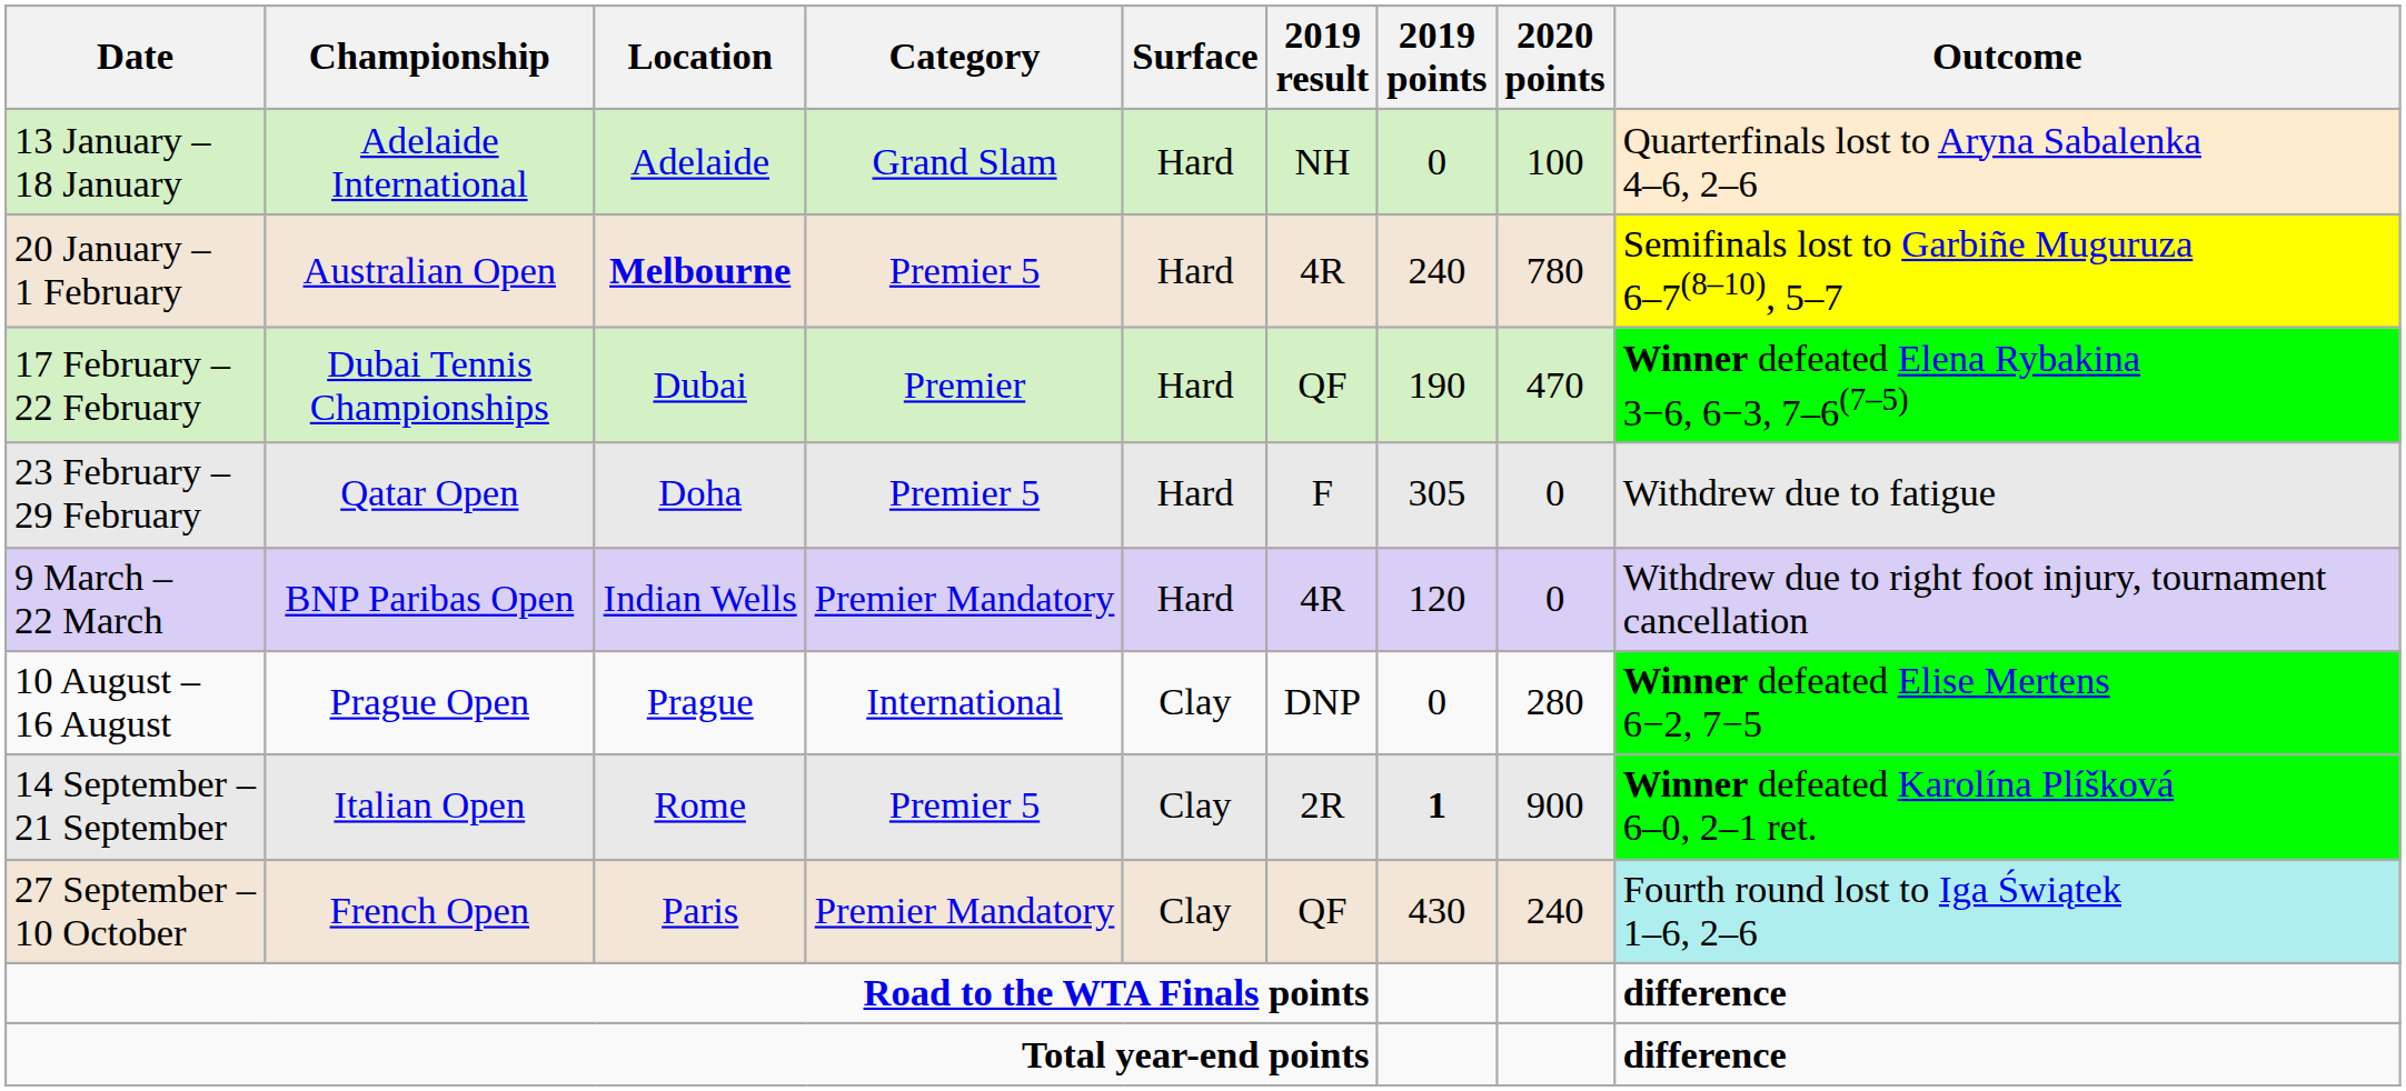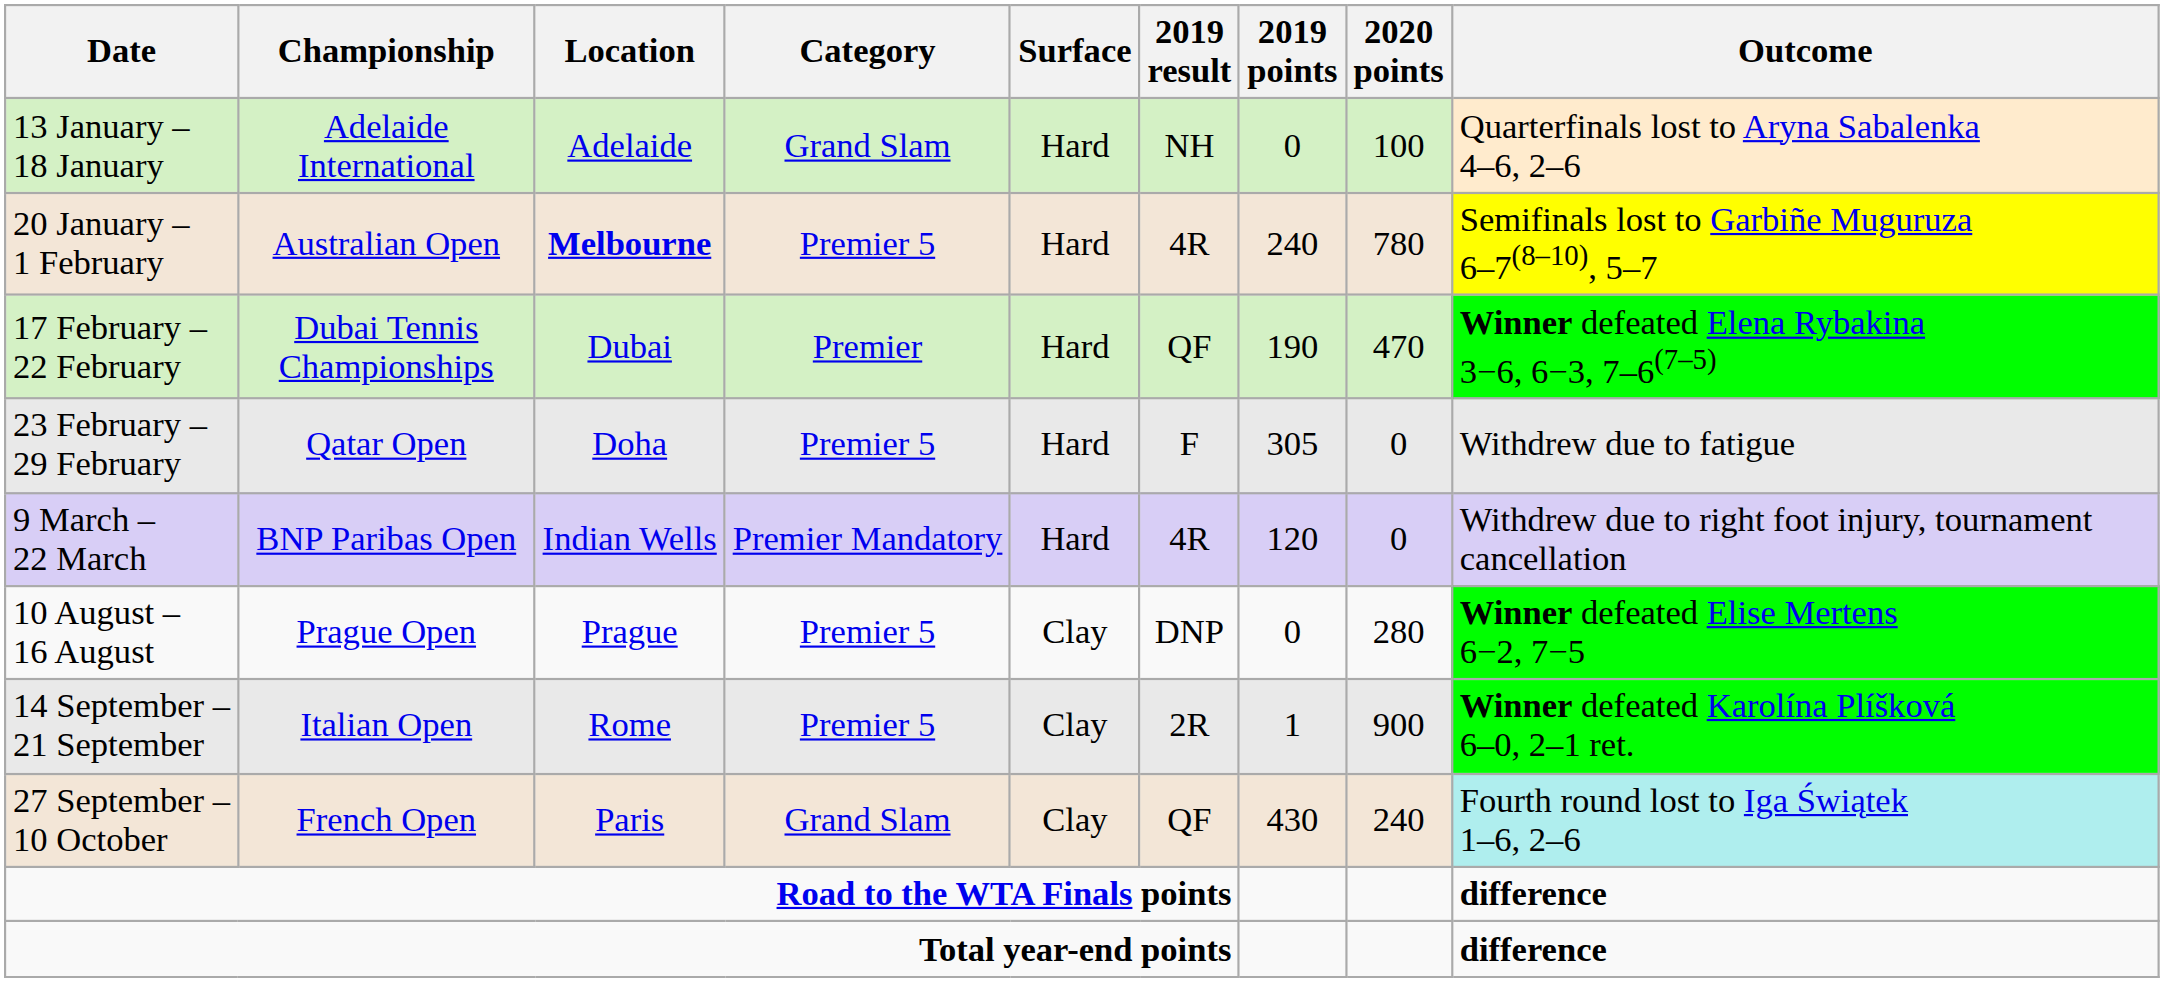10 August – 16 August | Category: International -> Premier 5
14 September – 21 September | 2019 points: bold -> normal
27 September – 10 October | Category: Premier Mandatory -> Grand Slam
